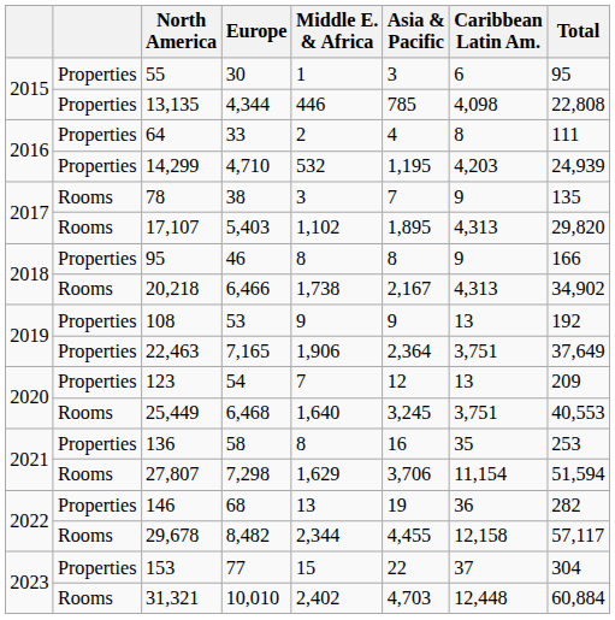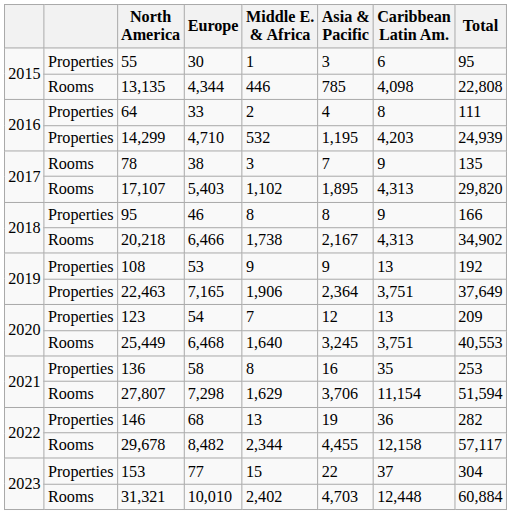13,135 | column 2: Properties -> Rooms
